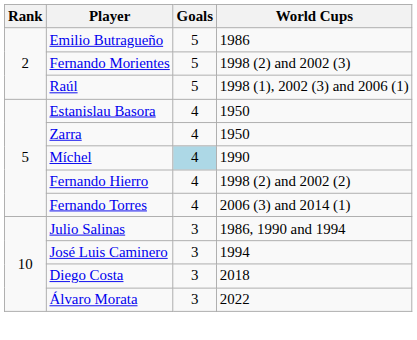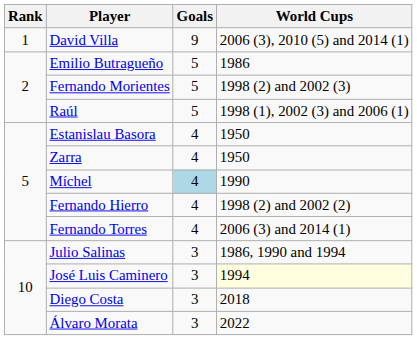+ row: 1 | David Villa | 9 | 2006 (3), 2010 (5) and 2014 (1)
José Luis Caminero | World Cups: no background -> lightyellow background
